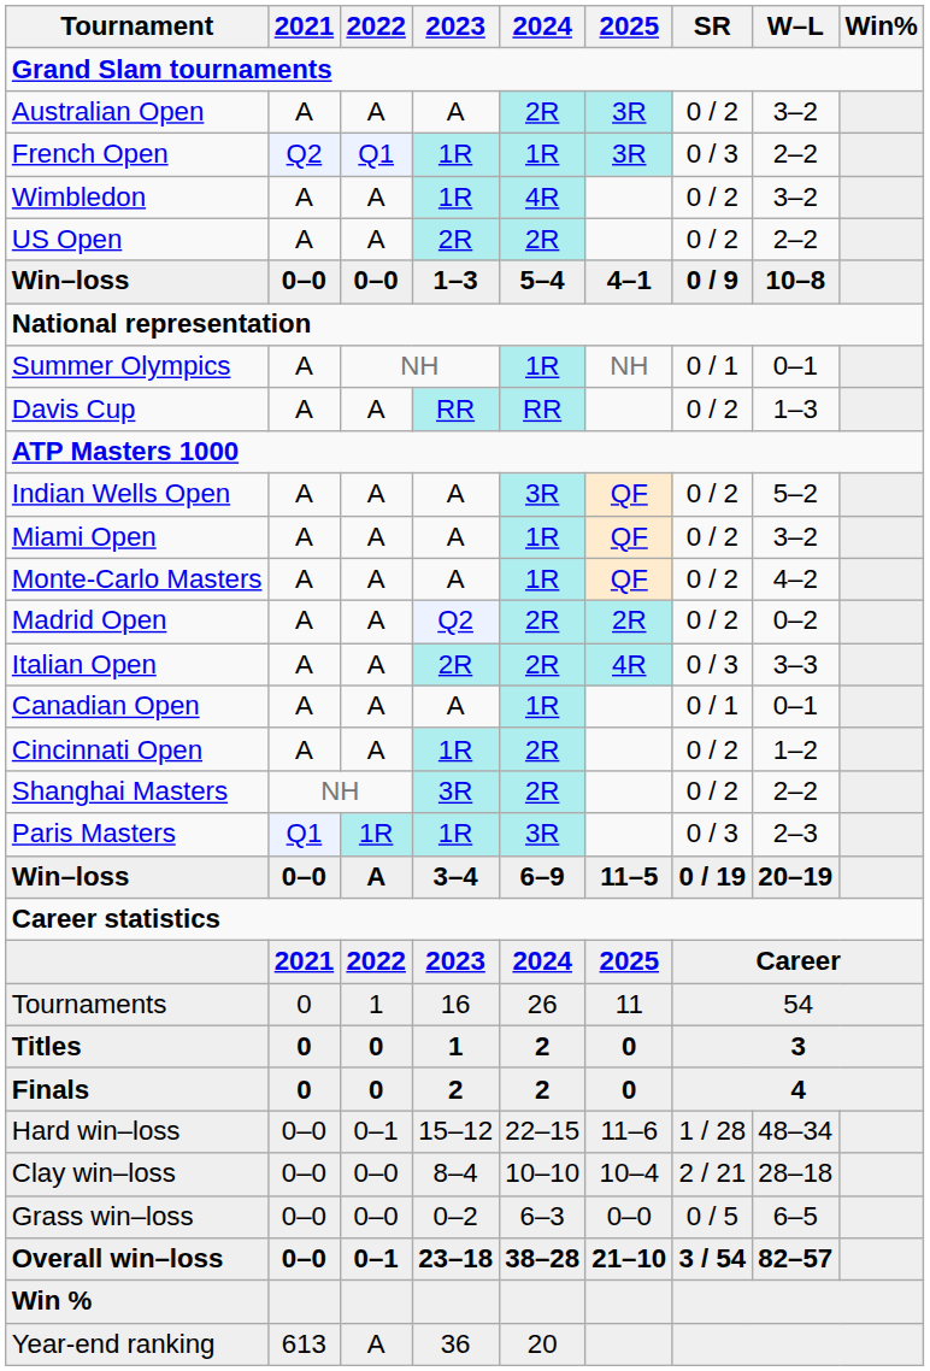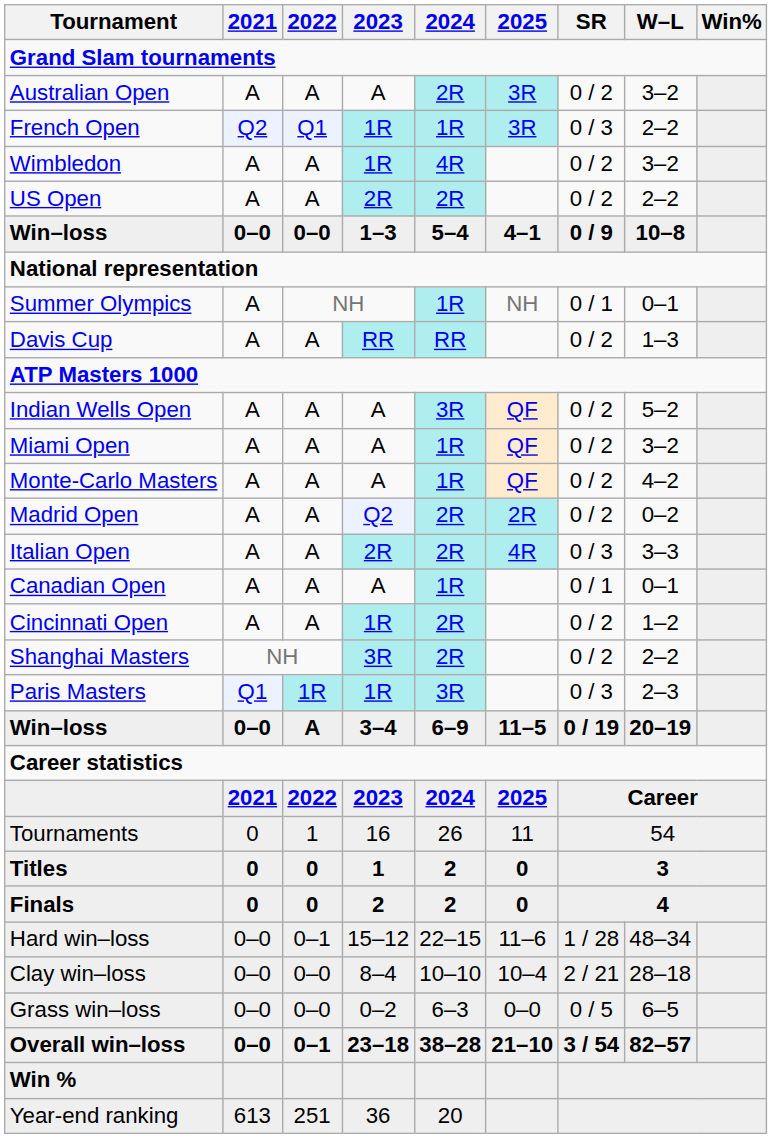Year-end ranking | 2022: A -> 251
